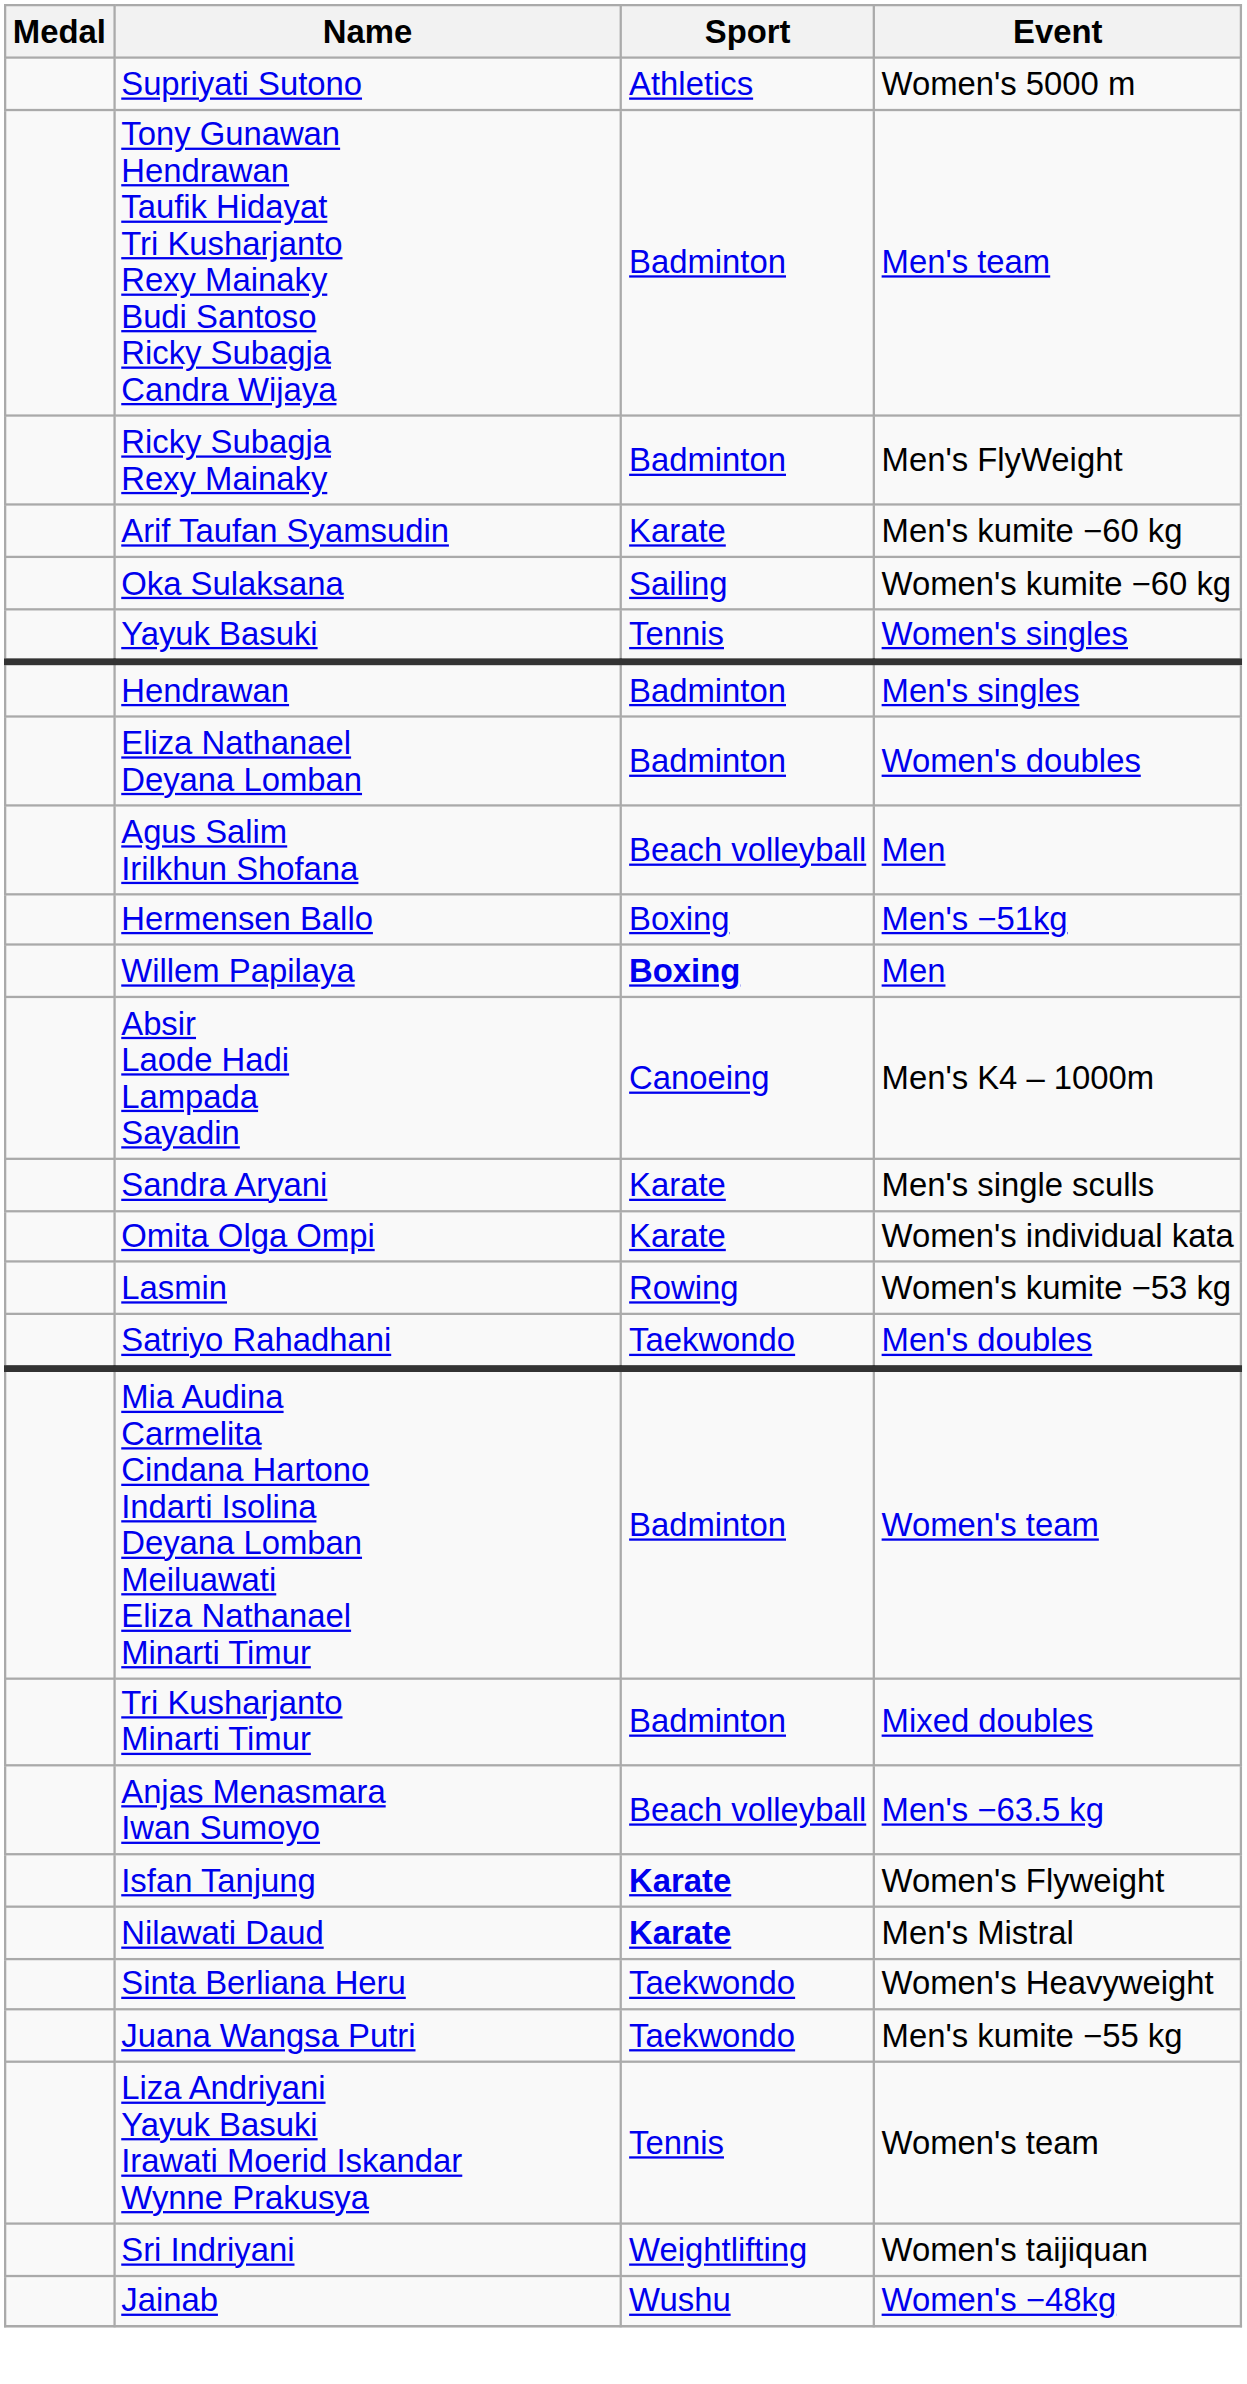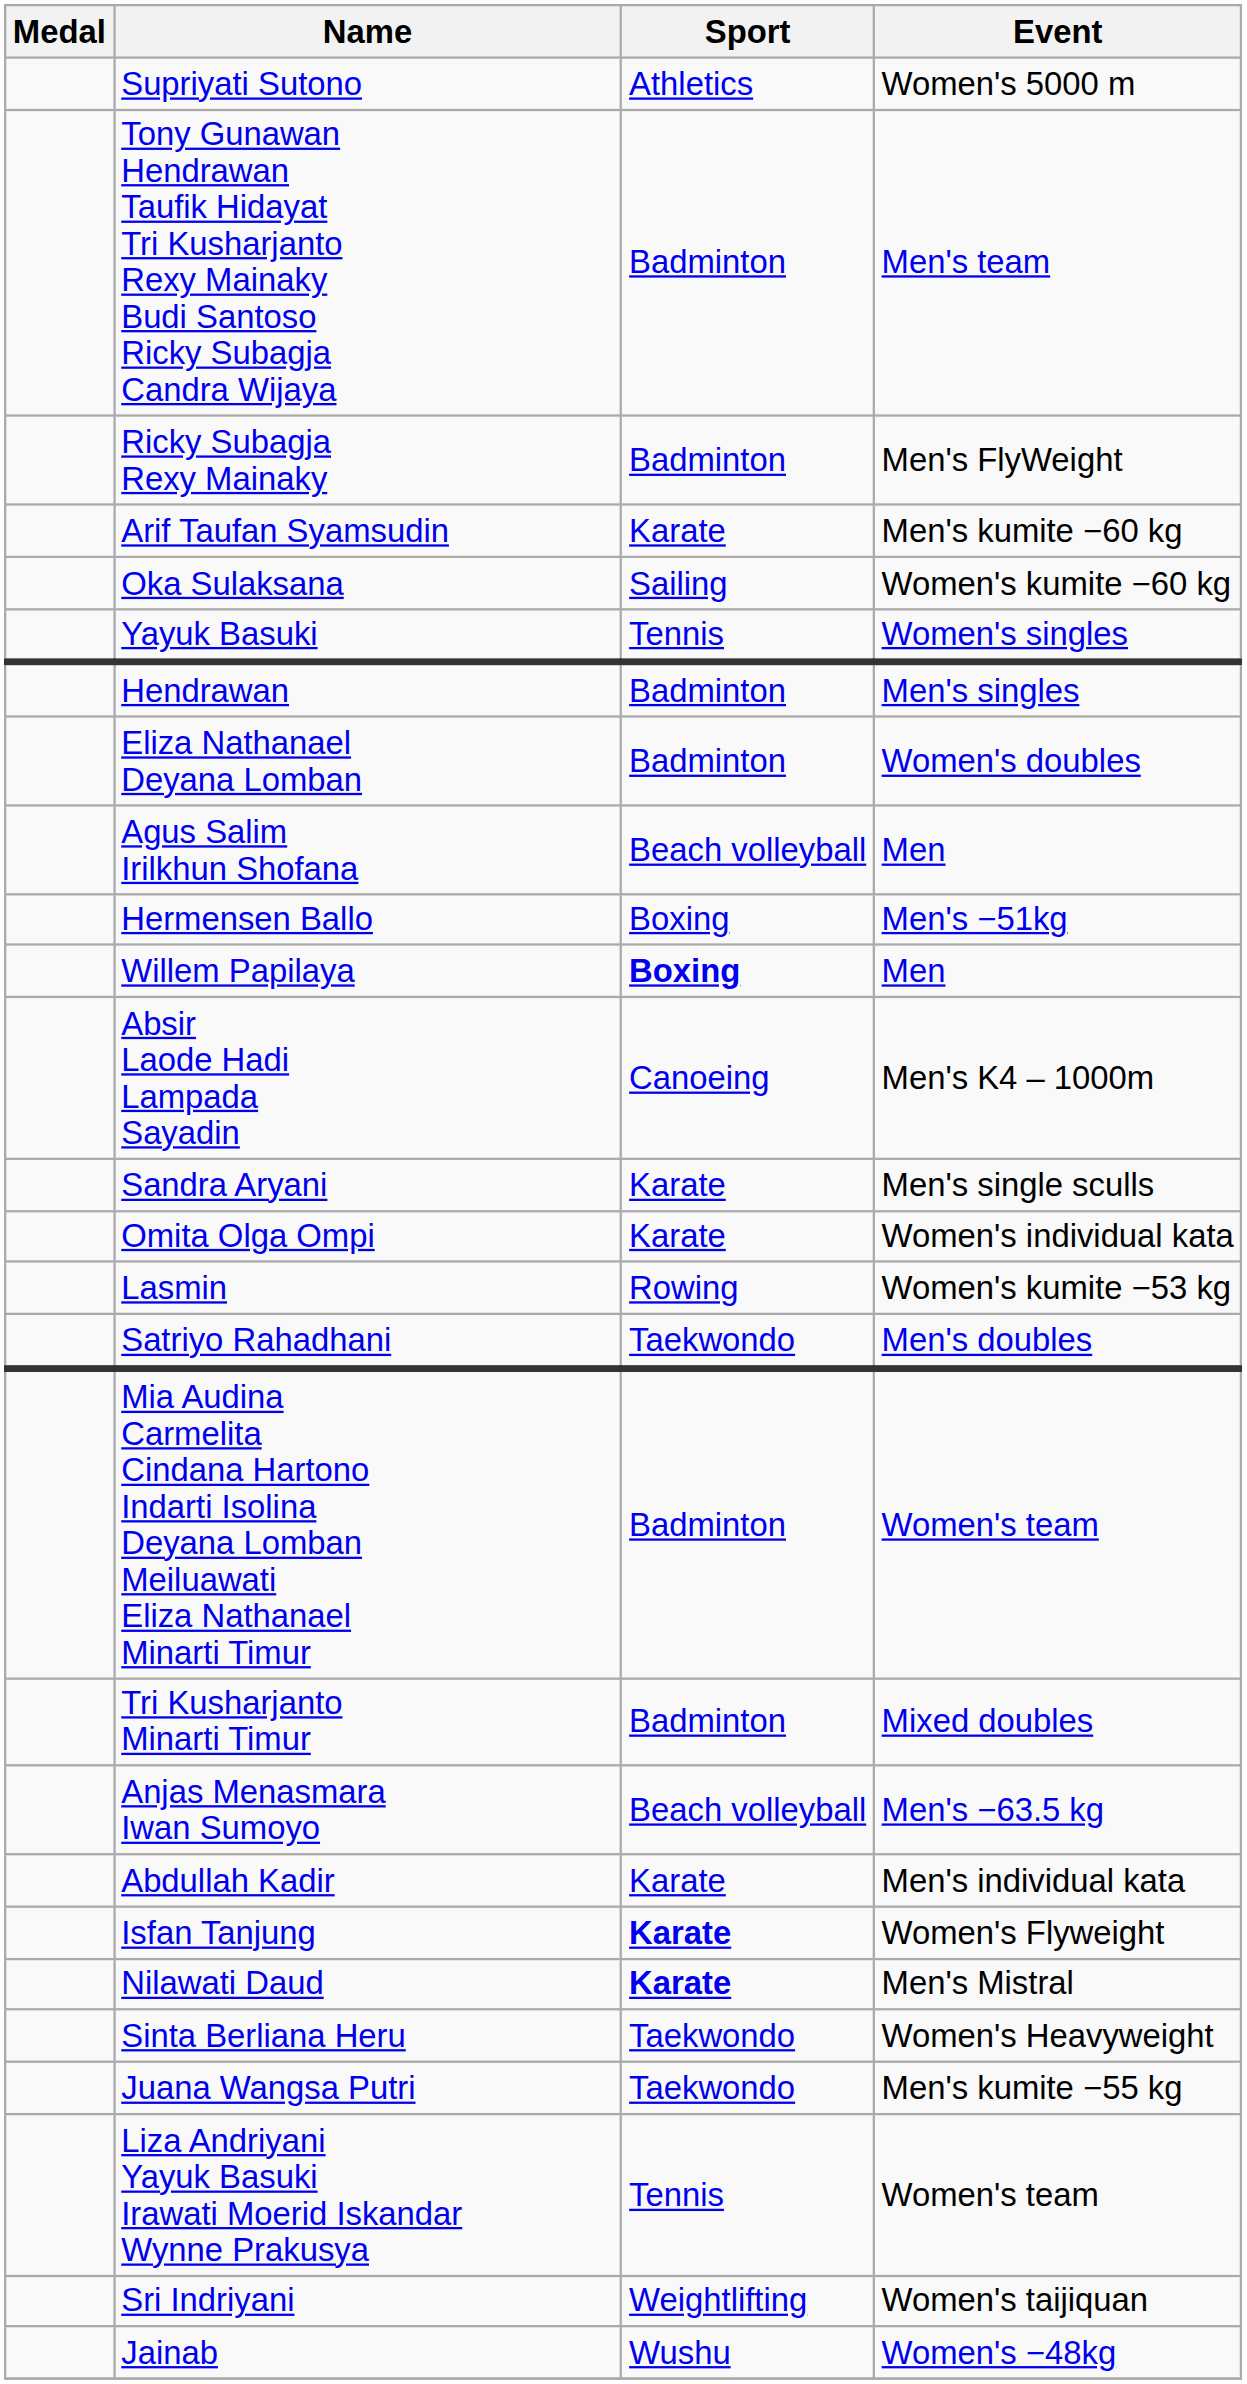+ row: Abdullah Kadir | Karate | Men's individual kata
